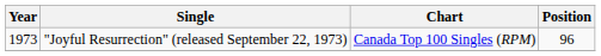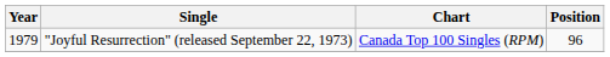"Joyful Resurrection" (released September 22, 1973) | Year: 1973 -> 1979
